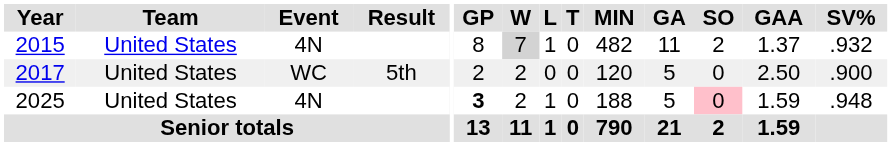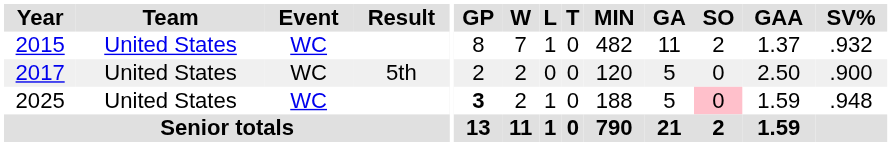2015 | Event: 4N -> WC
2015 | W: lightgrey background -> no background
2025 | Event: 4N -> WC
